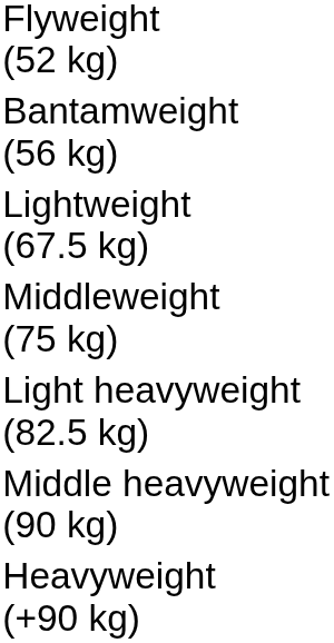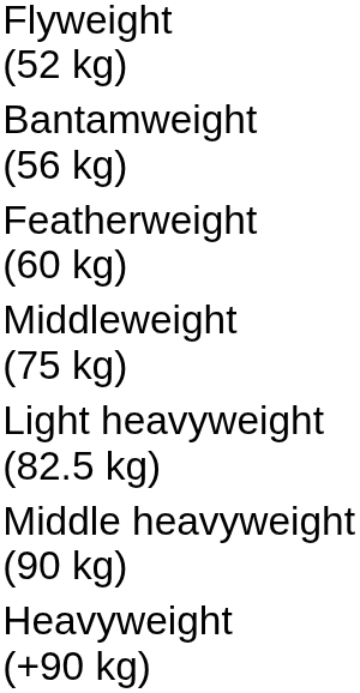+ row: Featherweight (60 kg)
- row: Lightweight (67.5 kg)
